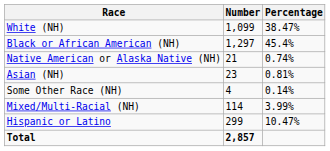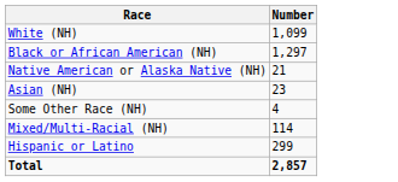- column: Percentage | 38.47% | 45.4% | 0.74% | 0.81% | 0.14% | 3.99% | 10.47%
